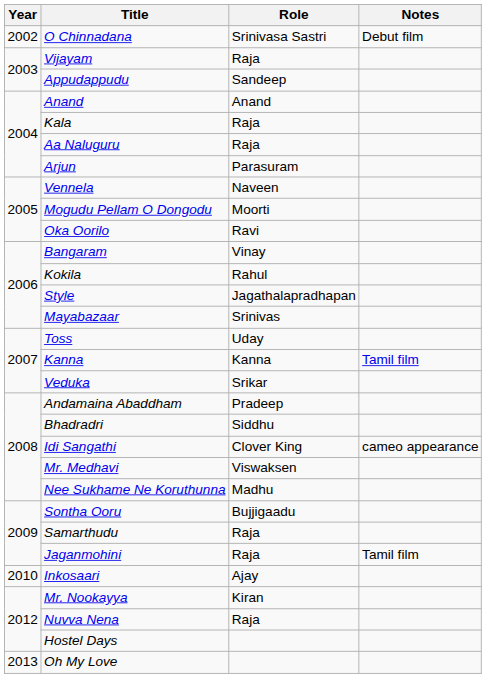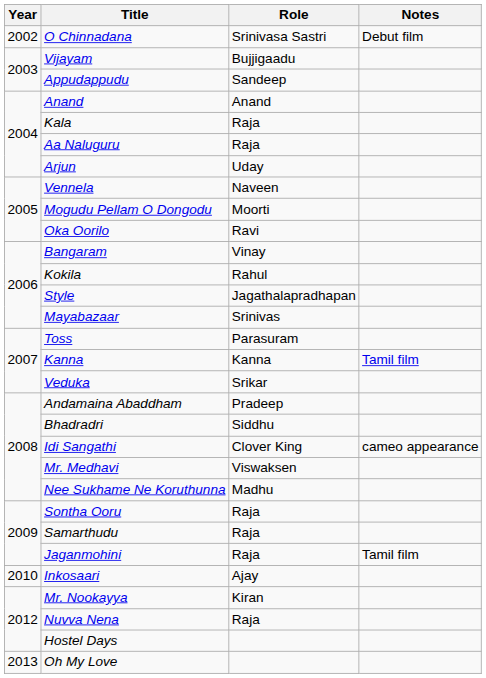Vijayam | Role: Raja -> Bujjigaadu
Arjun | Role: Parasuram -> Uday
Toss | Role: Uday -> Parasuram
Sontha Ooru | Role: Bujjigaadu -> Raja
